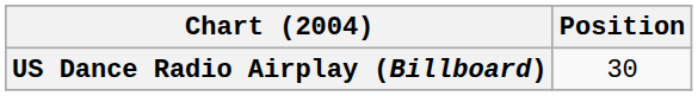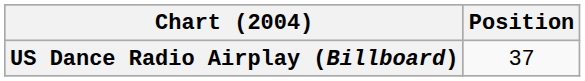US Dance Radio Airplay (Billboard) | Position: 30 -> 37
